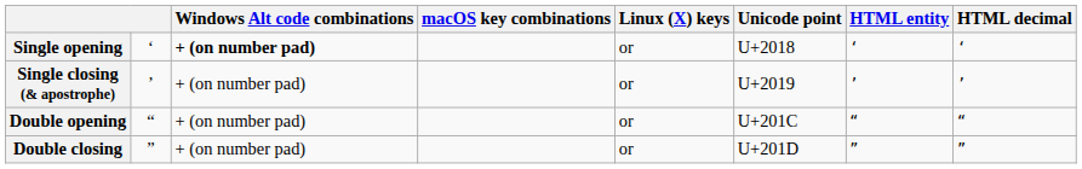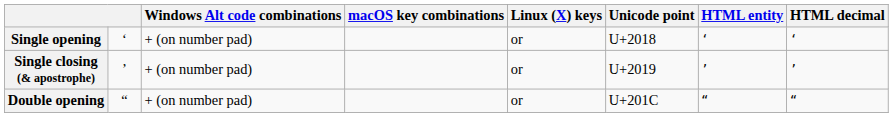Single opening | Windows Alt code combinations: bold -> normal
- row: Double closing | ” | + (on number pad) | or | U+201D | ” | ”
